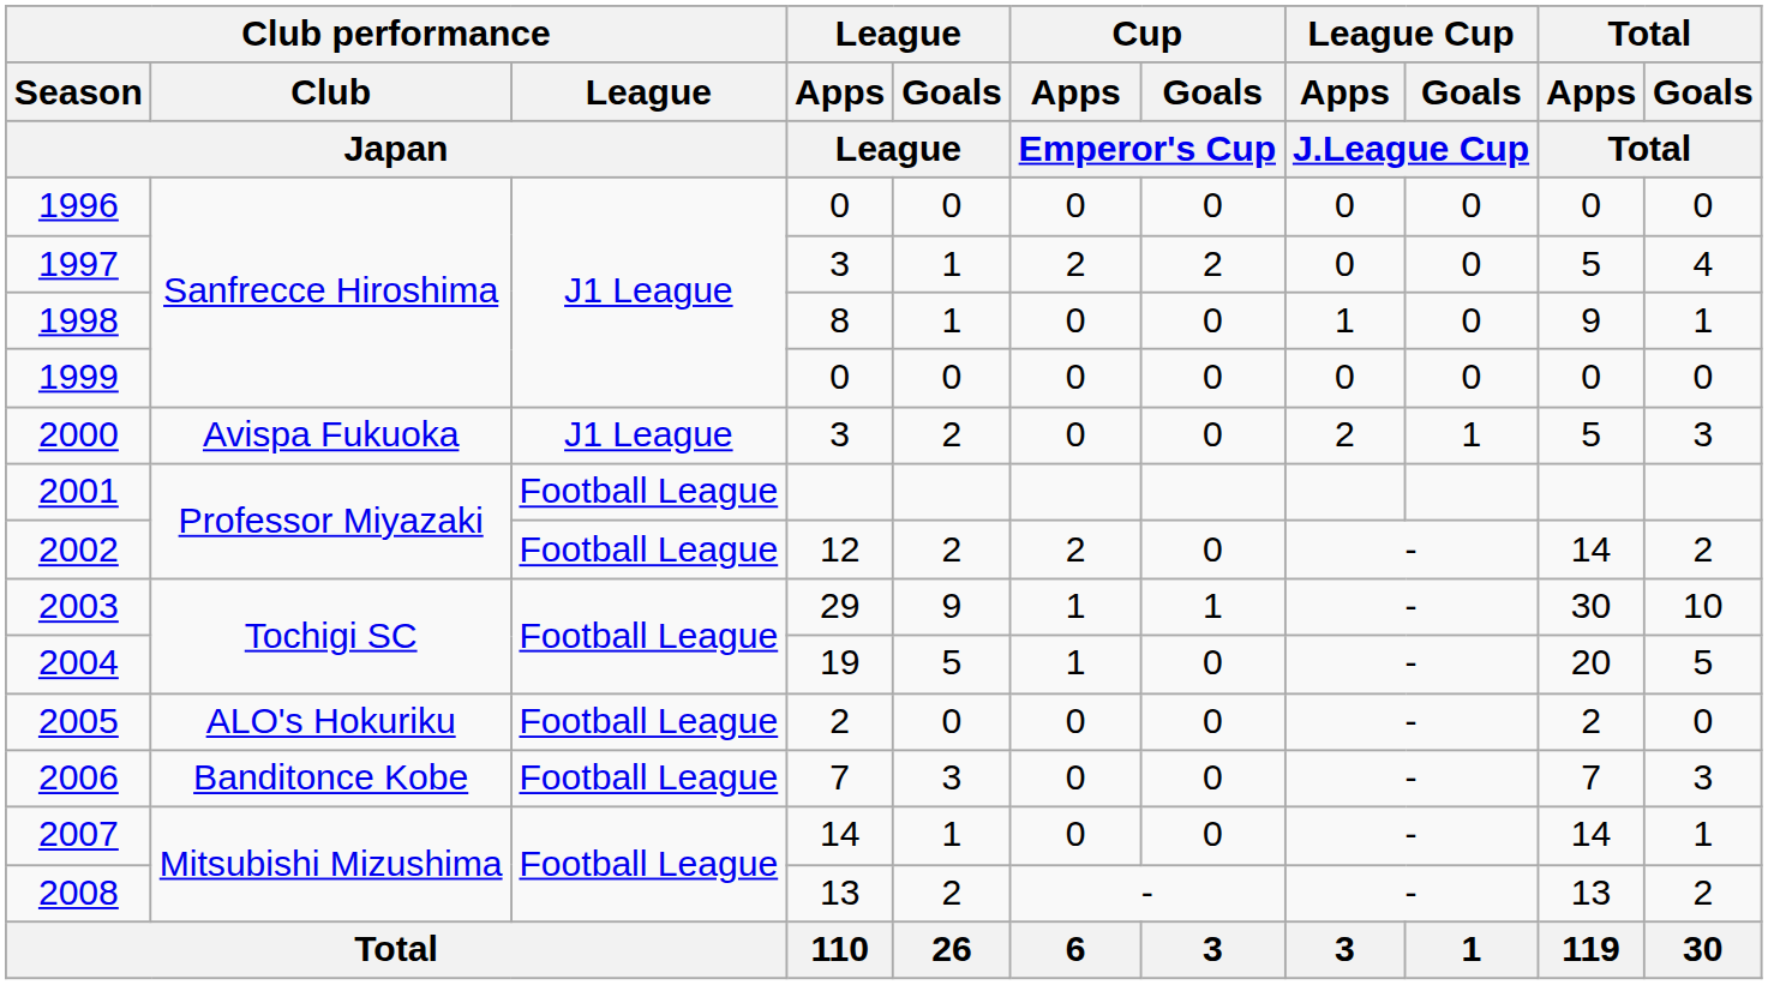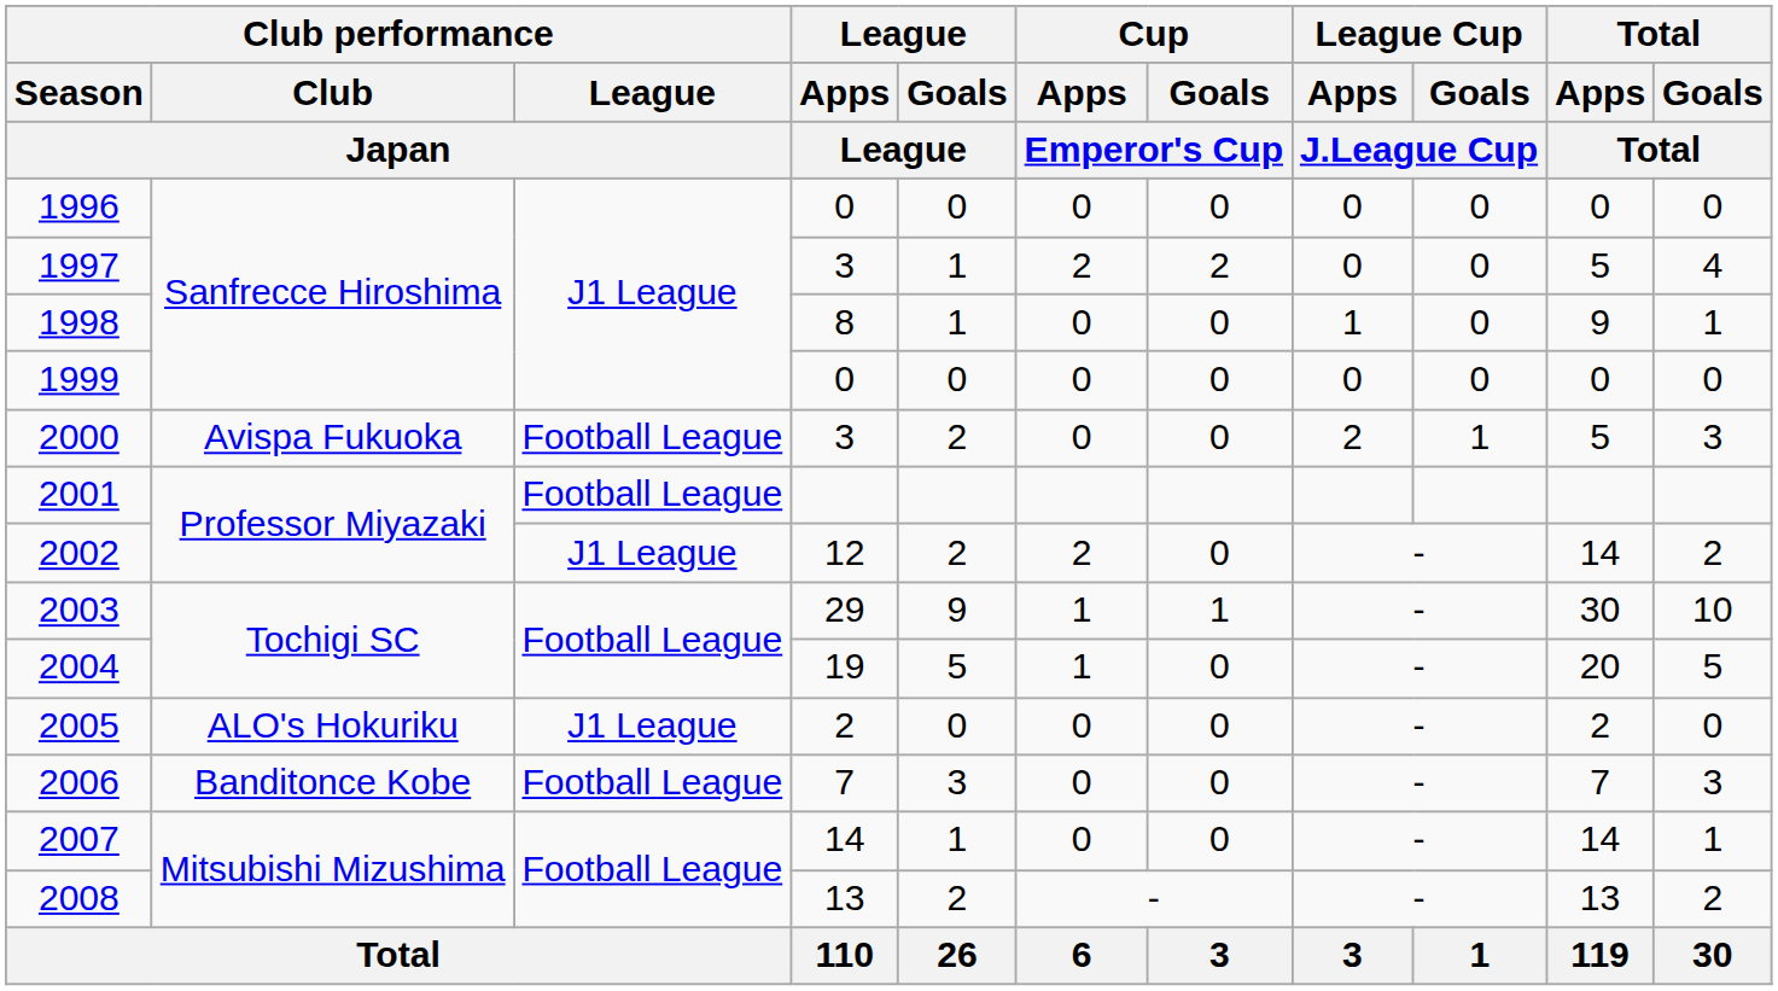2000 | Club performance / League / Japan: J1 League -> Football League
2002 | Club performance / League / Japan: Football League -> J1 League
2005 | Club performance / League / Japan: Football League -> J1 League
